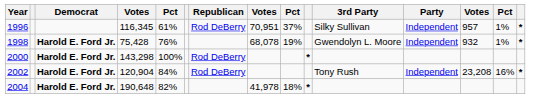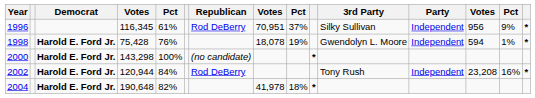1996 | column 13: 957 -> 956
1996 | column 14: 1% -> 9%
1998 | column 8: 68,078 -> 18,078
1998 | column 13: 932 -> 594
2000 | Republican: Rod DeBerry -> (no candidate)
2002 | column 4: 120,904 -> 120,944
